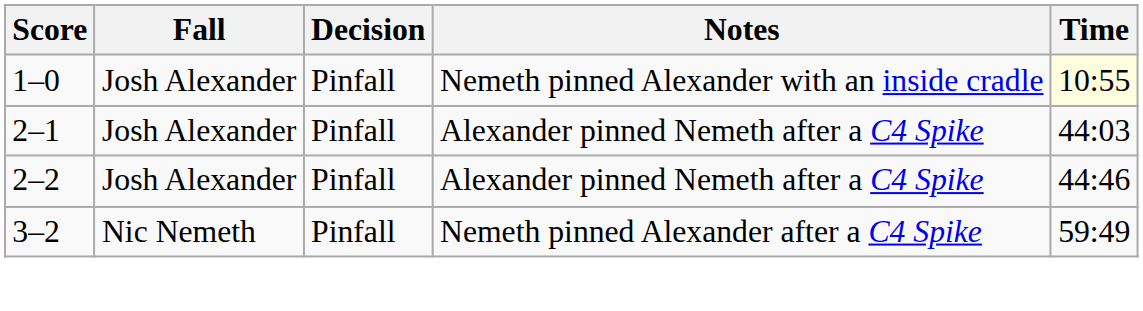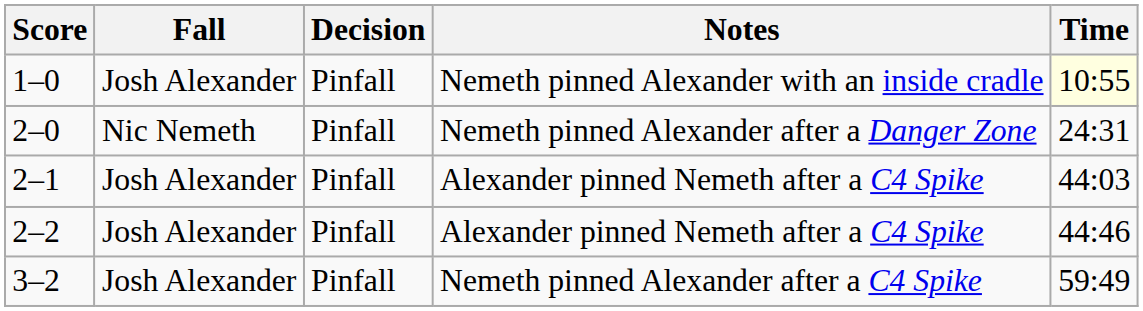+ row: 2–0 | Nic Nemeth | Pinfall | Nemeth pinned Alexander after a Danger Zone | 24:31
3–2 | Fall: Nic Nemeth -> Josh Alexander
